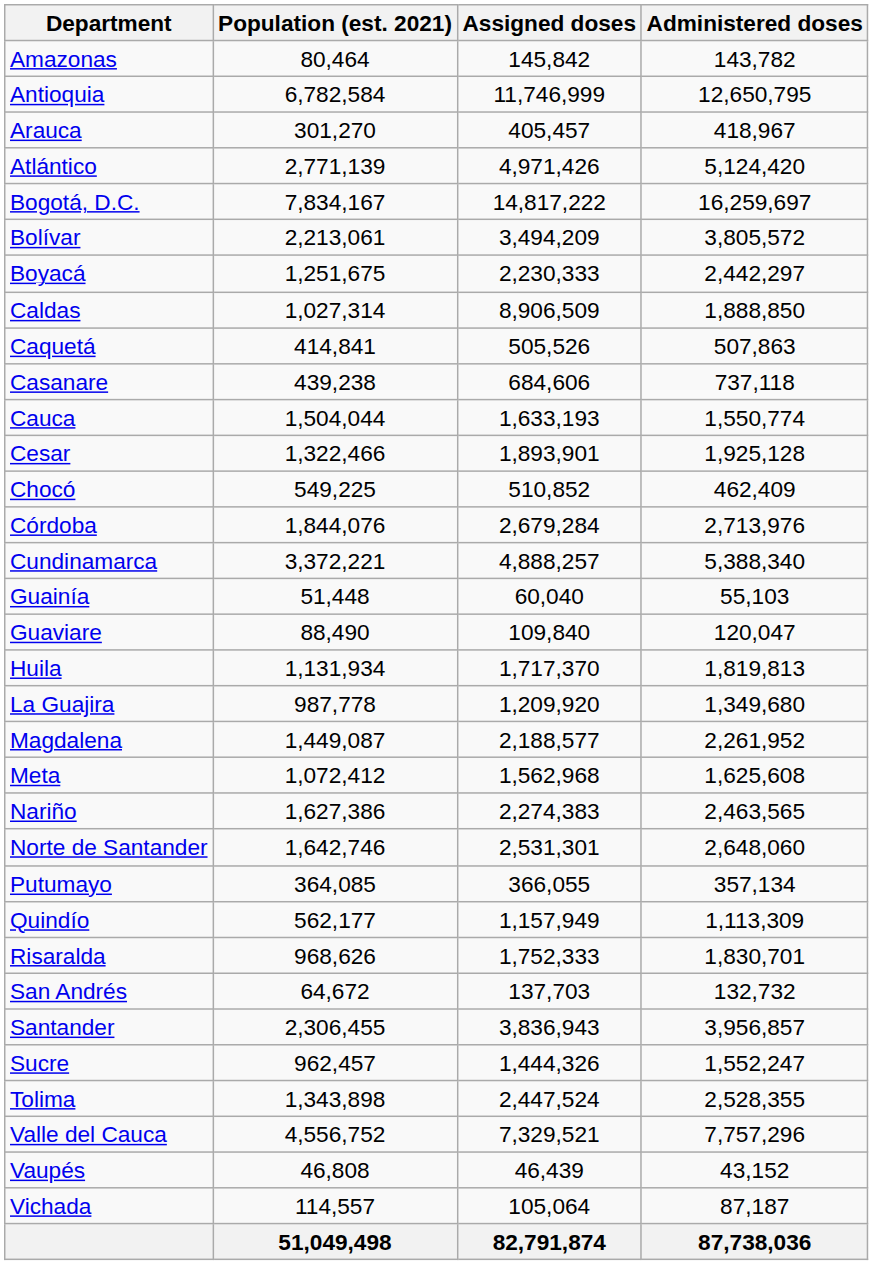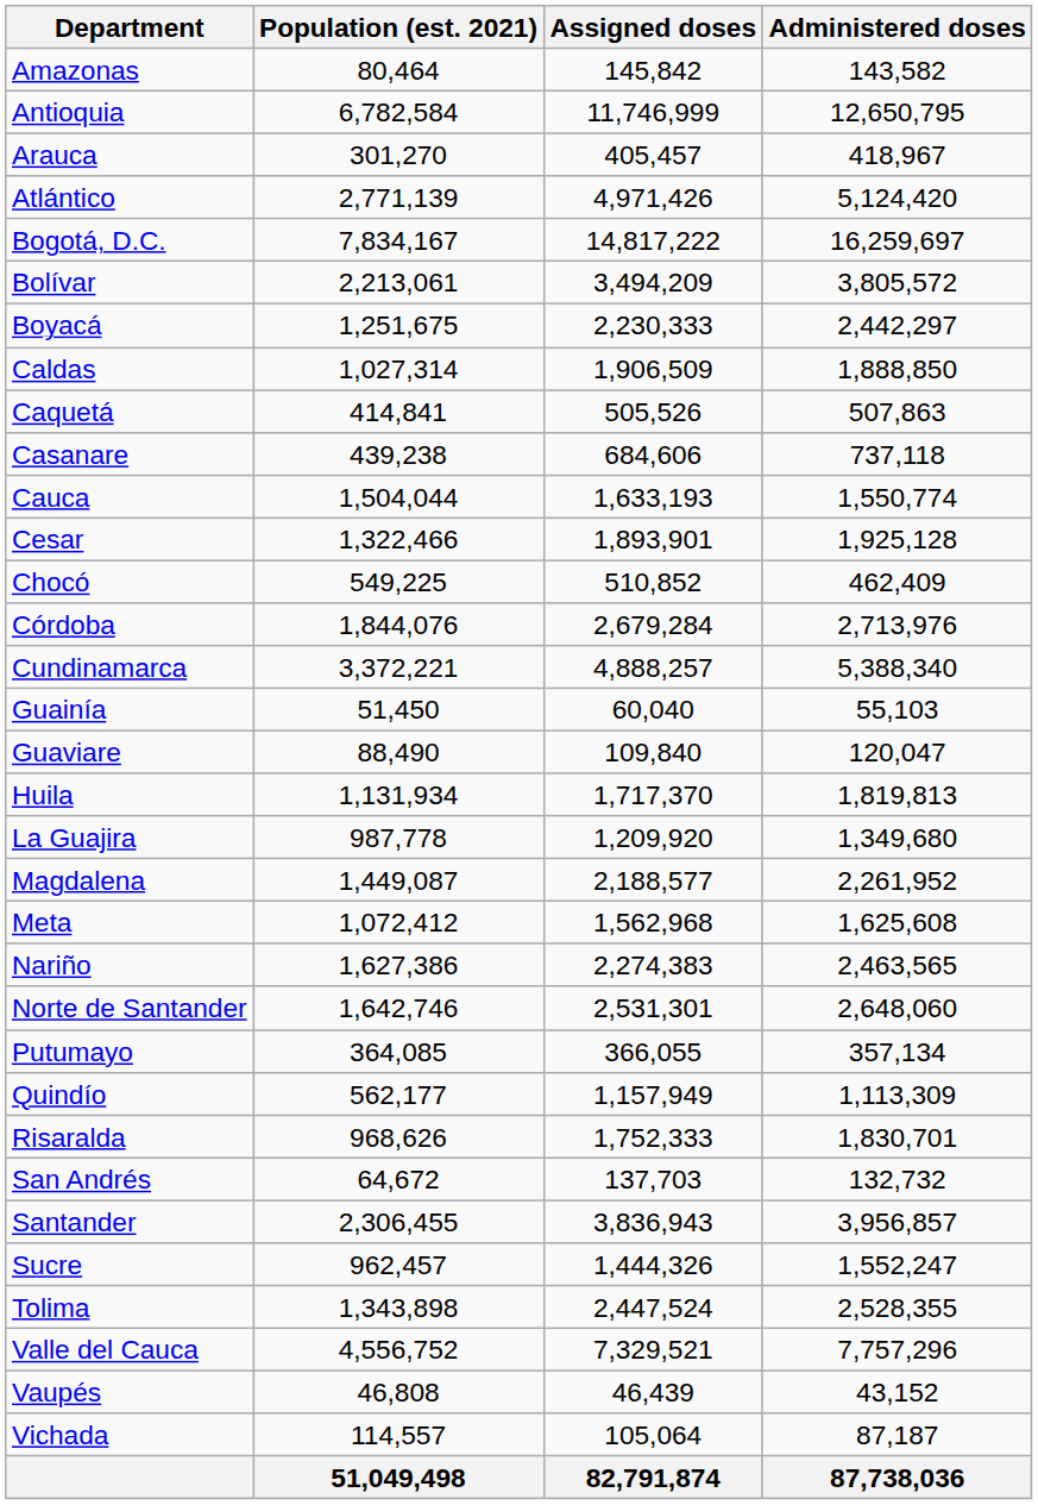Amazonas | Administered doses: 143,782 -> 143,582
Caldas | Assigned doses: 8,906,509 -> 1,906,509
Guainía | Population (est. 2021): 51,448 -> 51,450
